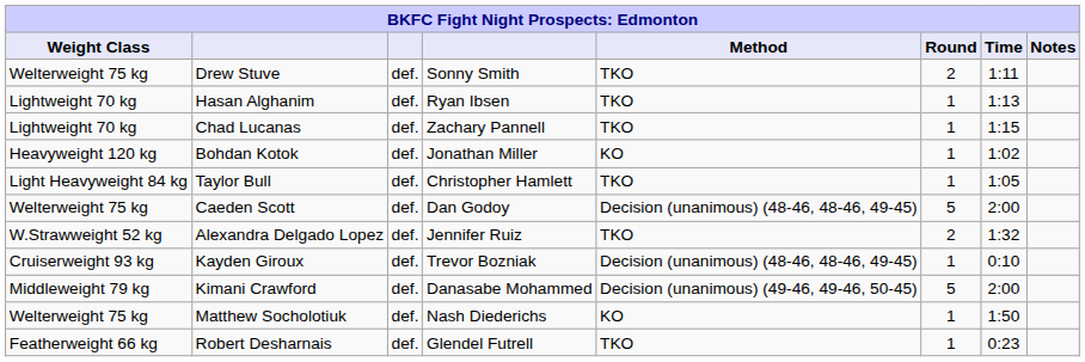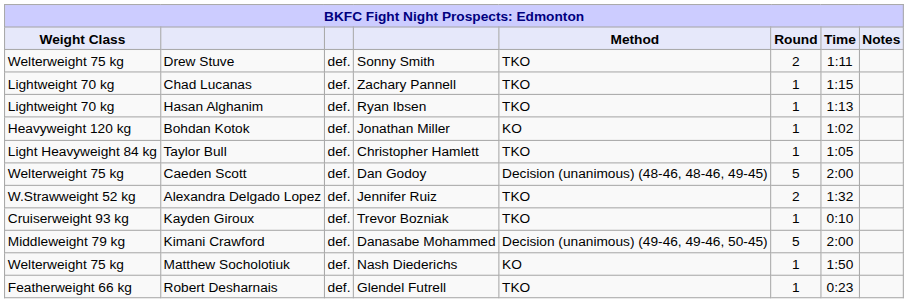rows swapped: Hasan Alghanim <-> Chad Lucanas
Kayden Giroux | Method: Decision (unanimous) (48-46, 48-46, 49-45) -> TKO
